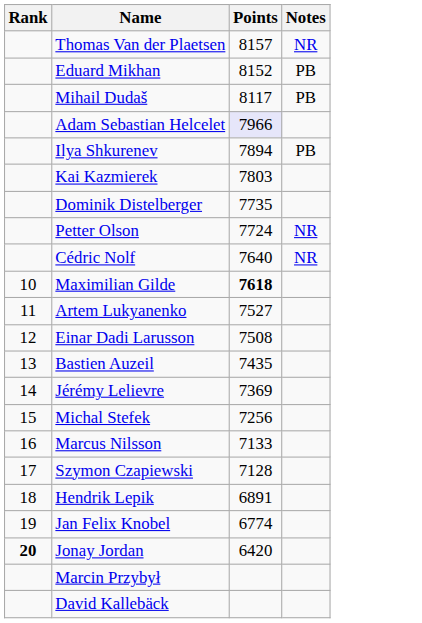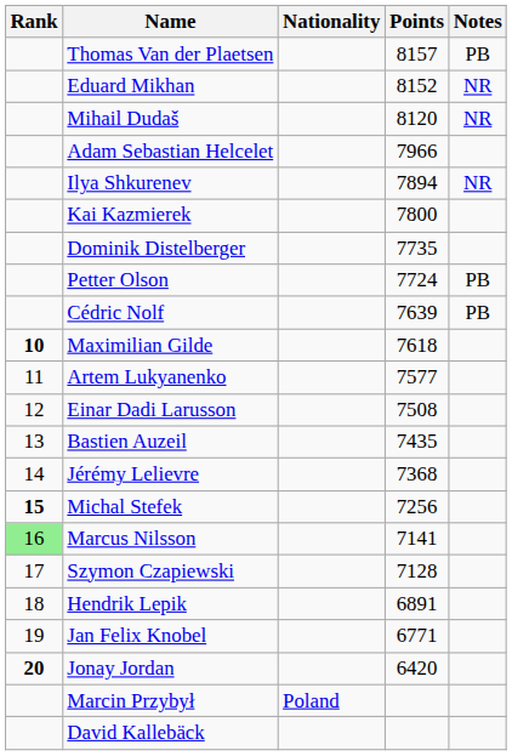+ column: Nationality | Poland
Thomas Van der Plaetsen | Notes: NR -> PB
Eduard Mikhan | Notes: PB -> NR
Mihail Dudaš | Points: 8117 -> 8120
Mihail Dudaš | Notes: PB -> NR
Adam Sebastian Helcelet | Points: lavender background -> no background
Ilya Shkurenev | Notes: PB -> NR
Kai Kazmierek | Points: 7803 -> 7800
Petter Olson | Notes: NR -> PB
Cédric Nolf | Points: 7640 -> 7639
Cédric Nolf | Notes: NR -> PB
Maximilian Gilde | Rank: normal -> bold
Maximilian Gilde | Points: bold -> normal
Artem Lukyanenko | Points: 7527 -> 7577
Jérémy Lelievre | Points: 7369 -> 7368
Michal Stefek | Rank: normal -> bold
Marcus Nilsson | Rank: no background -> lightgreen background
Marcus Nilsson | Points: 7133 -> 7141
Jan Felix Knobel | Points: 6774 -> 6771
